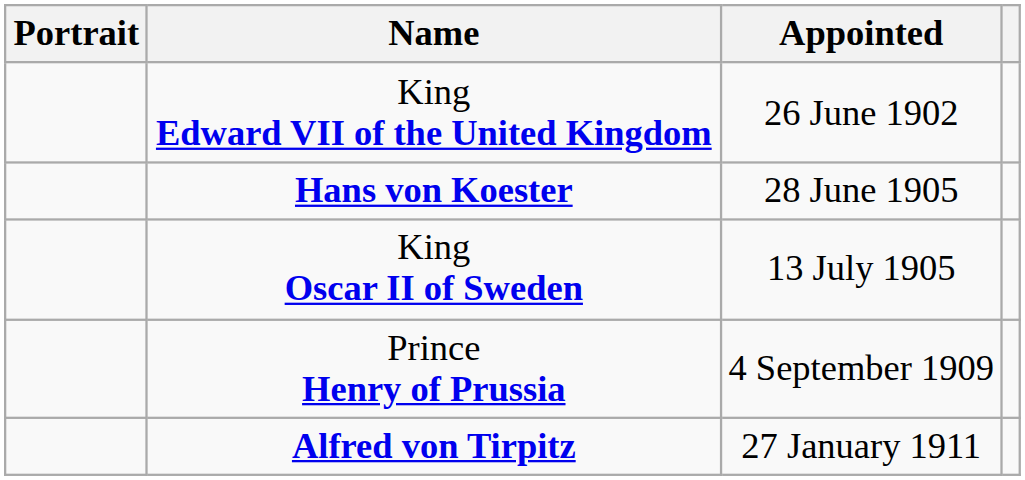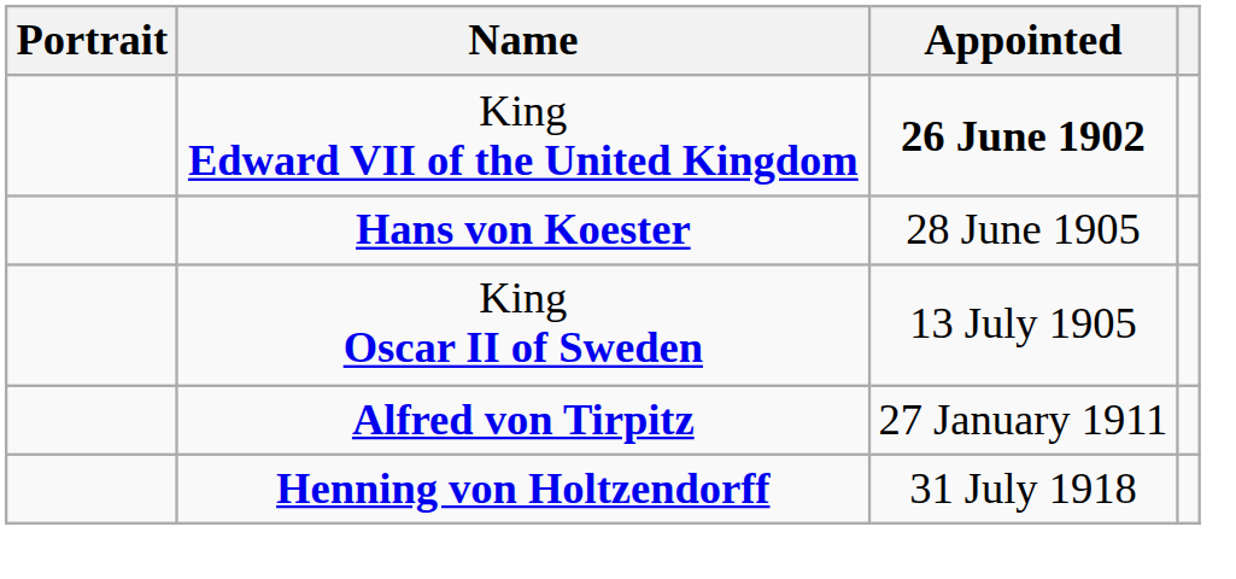King Edward VII of the United Kingdom | Appointed: normal -> bold
- row: Prince Henry of Prussia | 4 September 1909
+ row: Henning von Holtzendorff | 31 July 1918
